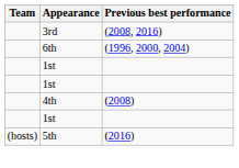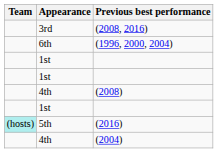(2016) | Team: no background -> paleturquoise background
+ row: 4th | (2004)
